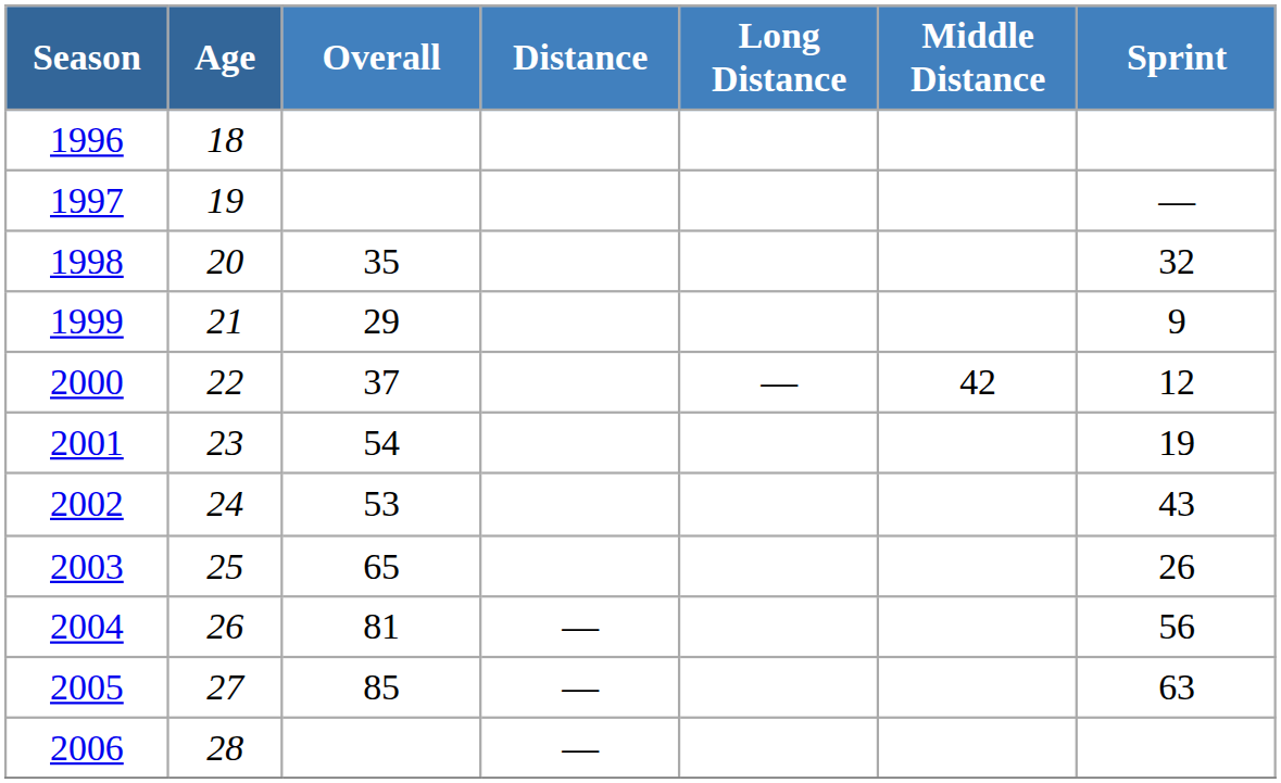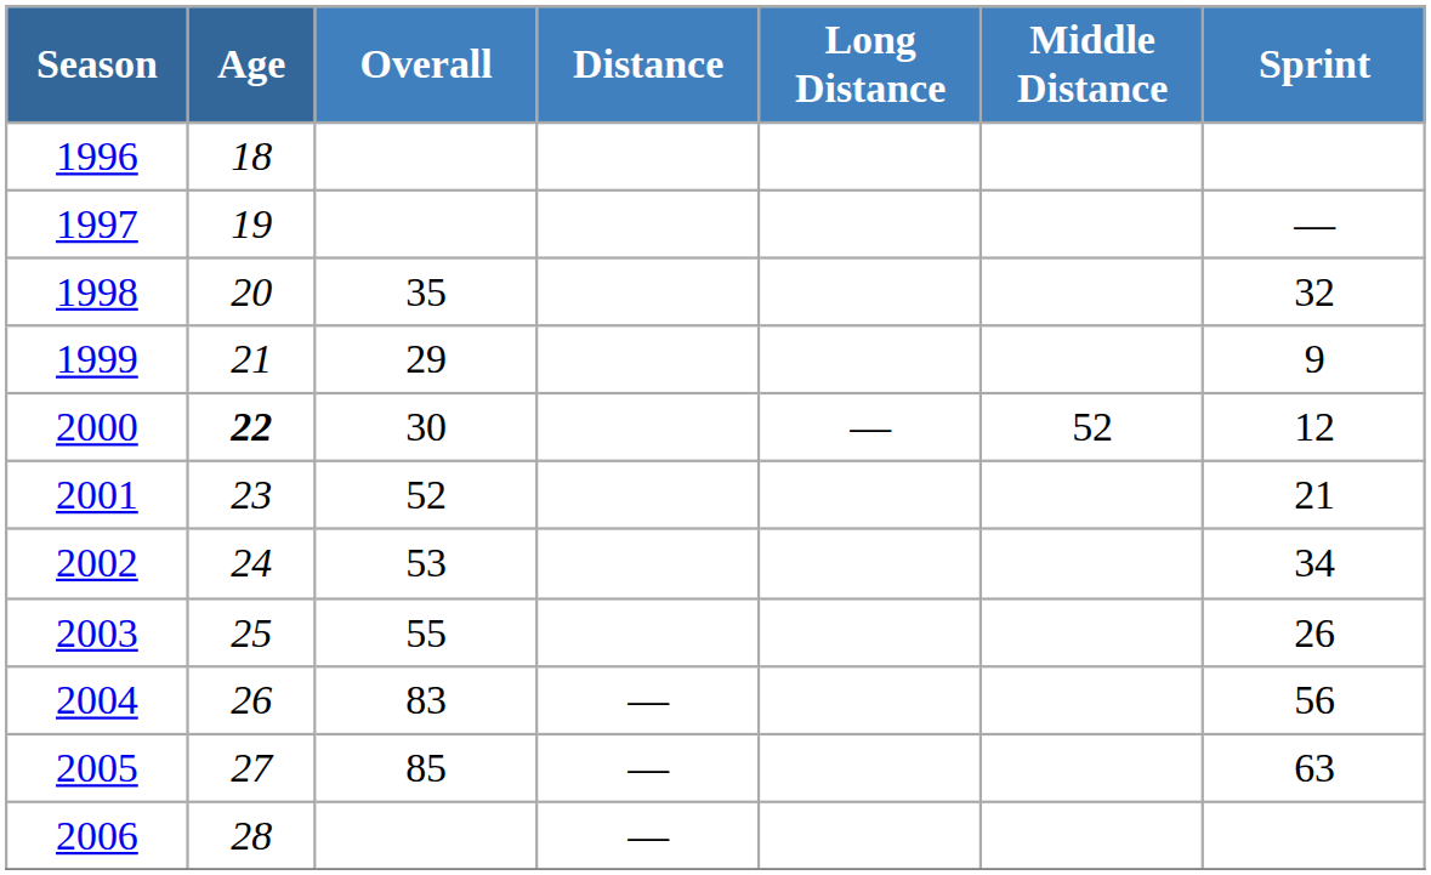2000 | Age: normal -> bold
2000 | Overall: 37 -> 30
2000 | Middle Distance: 42 -> 52
2001 | Overall: 54 -> 52
2001 | Sprint: 19 -> 21
2002 | Sprint: 43 -> 34
2003 | Overall: 65 -> 55
2004 | Overall: 81 -> 83
